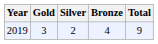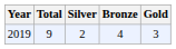columns swapped: Gold <-> Total
